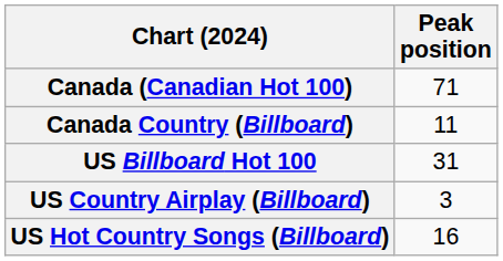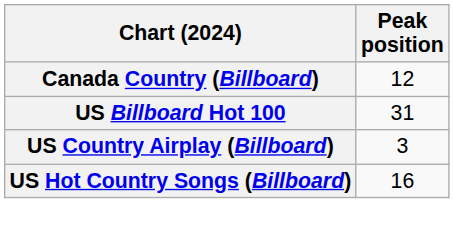- row: Canada (Canadian Hot 100) | 71
Canada Country (Billboard) | Peak position: 11 -> 12
